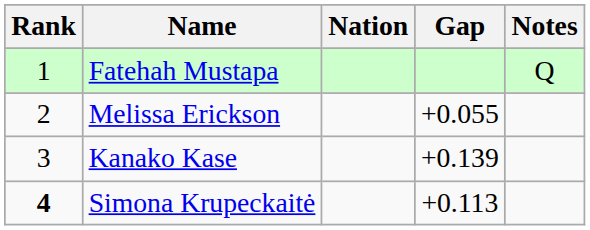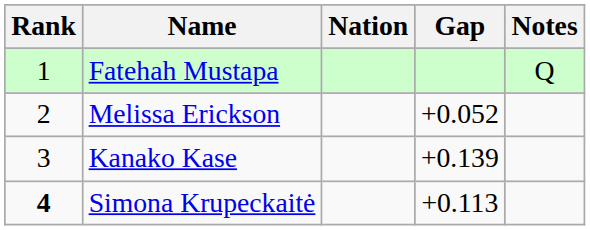Melissa Erickson | Gap: +0.055 -> +0.052
